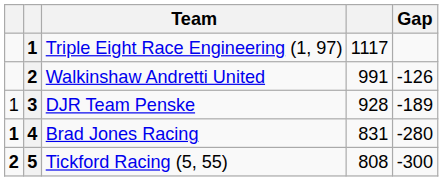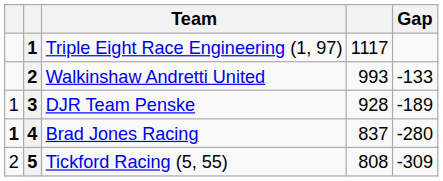Walkinshaw Andretti United | column 4: 991 -> 993
Walkinshaw Andretti United | Gap: -126 -> -133
Brad Jones Racing | column 4: 831 -> 837
Tickford Racing (5, 55) | column 1: bold -> normal
Tickford Racing (5, 55) | Gap: -300 -> -309
